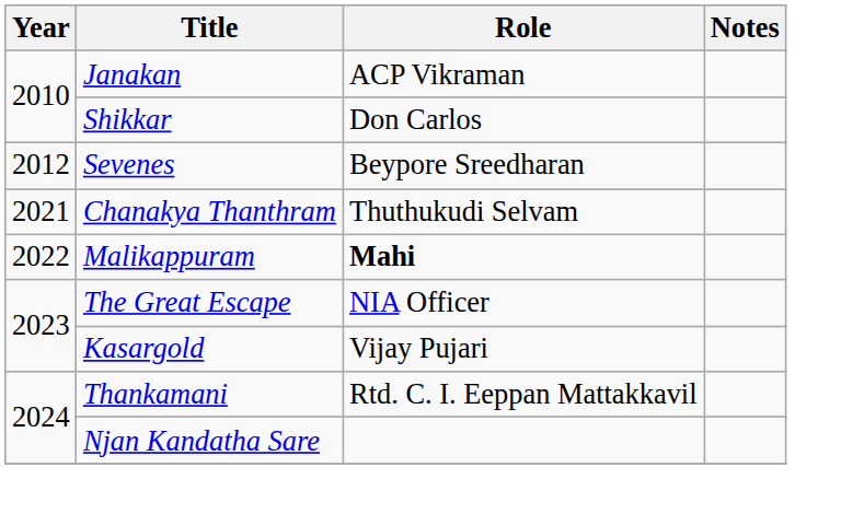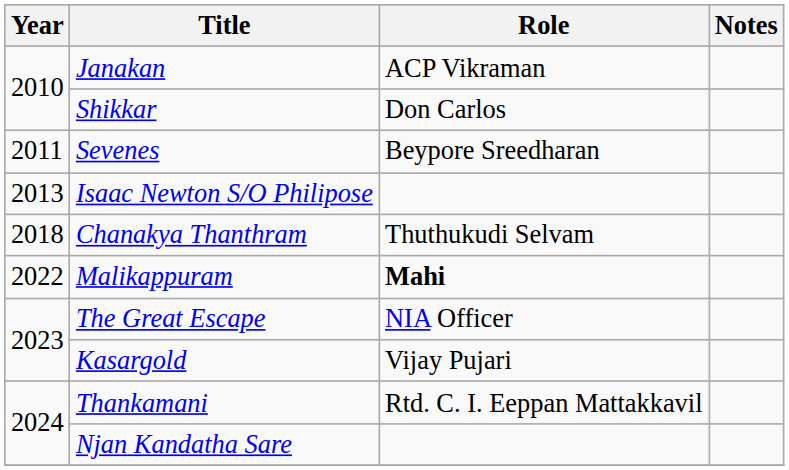Sevenes | Year: 2012 -> 2011
+ row: 2013 | Isaac Newton S/O Philipose
Chanakya Thanthram | Year: 2021 -> 2018
